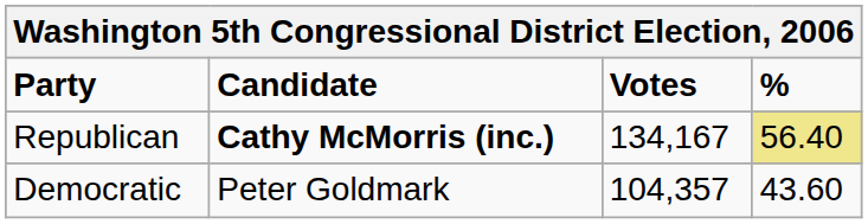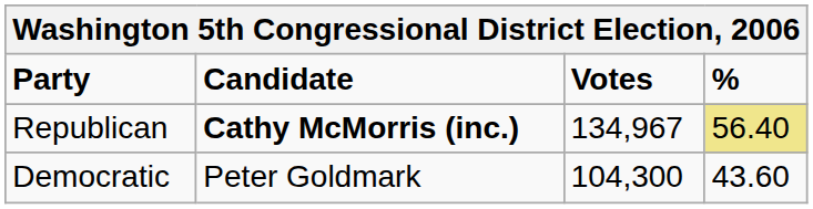Republican | Votes: 134,167 -> 134,967
Democratic | Votes: 104,357 -> 104,300
